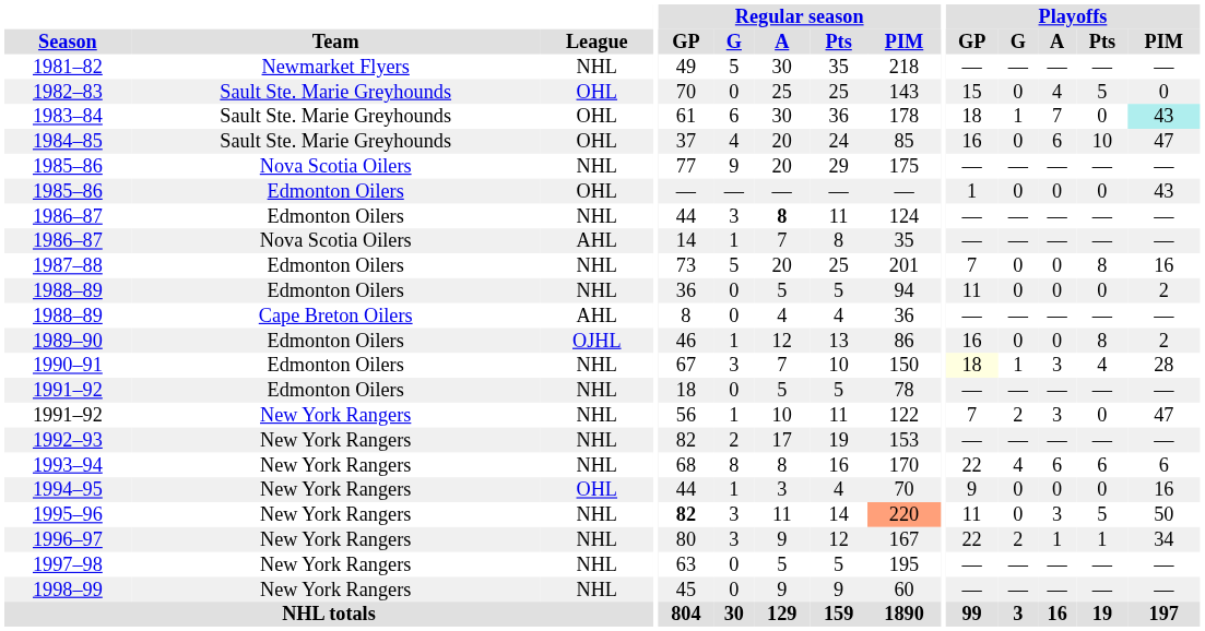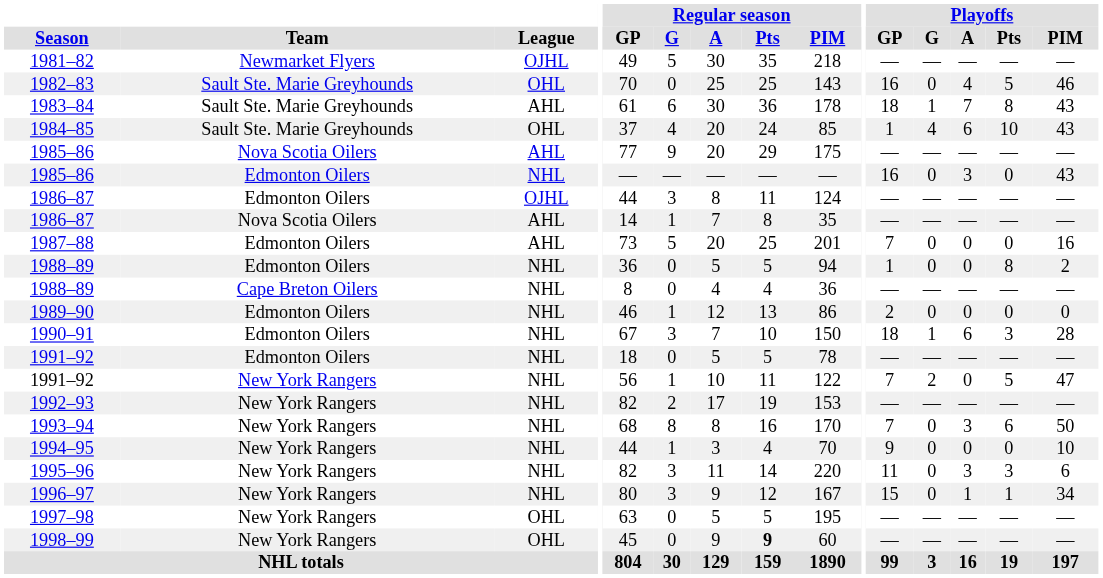1981–82 | League: NHL -> OJHL
1982–83 | Playoffs / GP: 15 -> 16
1982–83 | Playoffs / PIM: 0 -> 46
1983–84 | League: OHL -> AHL
1983–84 | Playoffs / Pts: 0 -> 8
1983–84 | Playoffs / PIM: paleturquoise background -> no background
1984–85 | Playoffs / GP: 16 -> 1
1984–85 | Playoffs / G: 0 -> 4
1984–85 | Playoffs / PIM: 47 -> 43
1985–86 / Nova Scotia Oilers | League: NHL -> AHL
1985–86 / Edmonton Oilers | League: OHL -> NHL
1985–86 / Edmonton Oilers | Playoffs / GP: 1 -> 16
1985–86 / Edmonton Oilers | Playoffs / A: 0 -> 3
1986–87 / Edmonton Oilers | League: NHL -> OJHL
1986–87 / Edmonton Oilers | Regular season / A: bold -> normal
1987–88 | League: NHL -> AHL
1987–88 | Playoffs / Pts: 8 -> 0
1988–89 / Edmonton Oilers | Playoffs / GP: 11 -> 1
1988–89 / Edmonton Oilers | Playoffs / Pts: 0 -> 8
1988–89 / Cape Breton Oilers | League: AHL -> NHL
1989–90 | League: OJHL -> NHL
1989–90 | Playoffs / GP: 16 -> 2
1989–90 | Playoffs / Pts: 8 -> 0
1989–90 | Playoffs / PIM: 2 -> 0
1990–91 | Playoffs / GP: lightyellow background -> no background
1990–91 | Playoffs / A: 3 -> 6
1990–91 | Playoffs / Pts: 4 -> 3
1991–92 / New York Rangers | Playoffs / A: 3 -> 0
1991–92 / New York Rangers | Playoffs / Pts: 0 -> 5
1993–94 | Playoffs / GP: 22 -> 7
1993–94 | Playoffs / G: 4 -> 0
1993–94 | Playoffs / A: 6 -> 3
1993–94 | Playoffs / PIM: 6 -> 50
1994–95 | League: OHL -> NHL
1994–95 | Playoffs / PIM: 16 -> 10
1995–96 | Regular season / GP: bold -> normal
1995–96 | Regular season / PIM: lightsalmon background -> no background
1995–96 | Playoffs / Pts: 5 -> 3
1995–96 | Playoffs / PIM: 50 -> 6
1996–97 | Playoffs / GP: 22 -> 15
1996–97 | Playoffs / G: 2 -> 0
1997–98 | League: NHL -> OHL
1998–99 | League: NHL -> OHL
1998–99 | Regular season / Pts: normal -> bold
